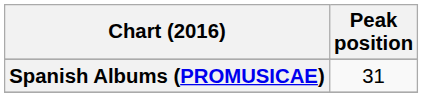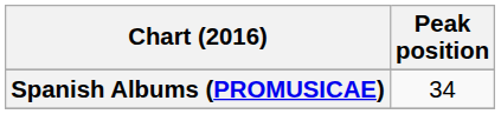Spanish Albums (PROMUSICAE) | Peak position: 31 -> 34
